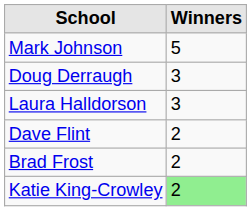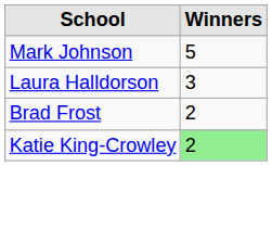- row: Doug Derraugh | 3
- row: Dave Flint | 2
